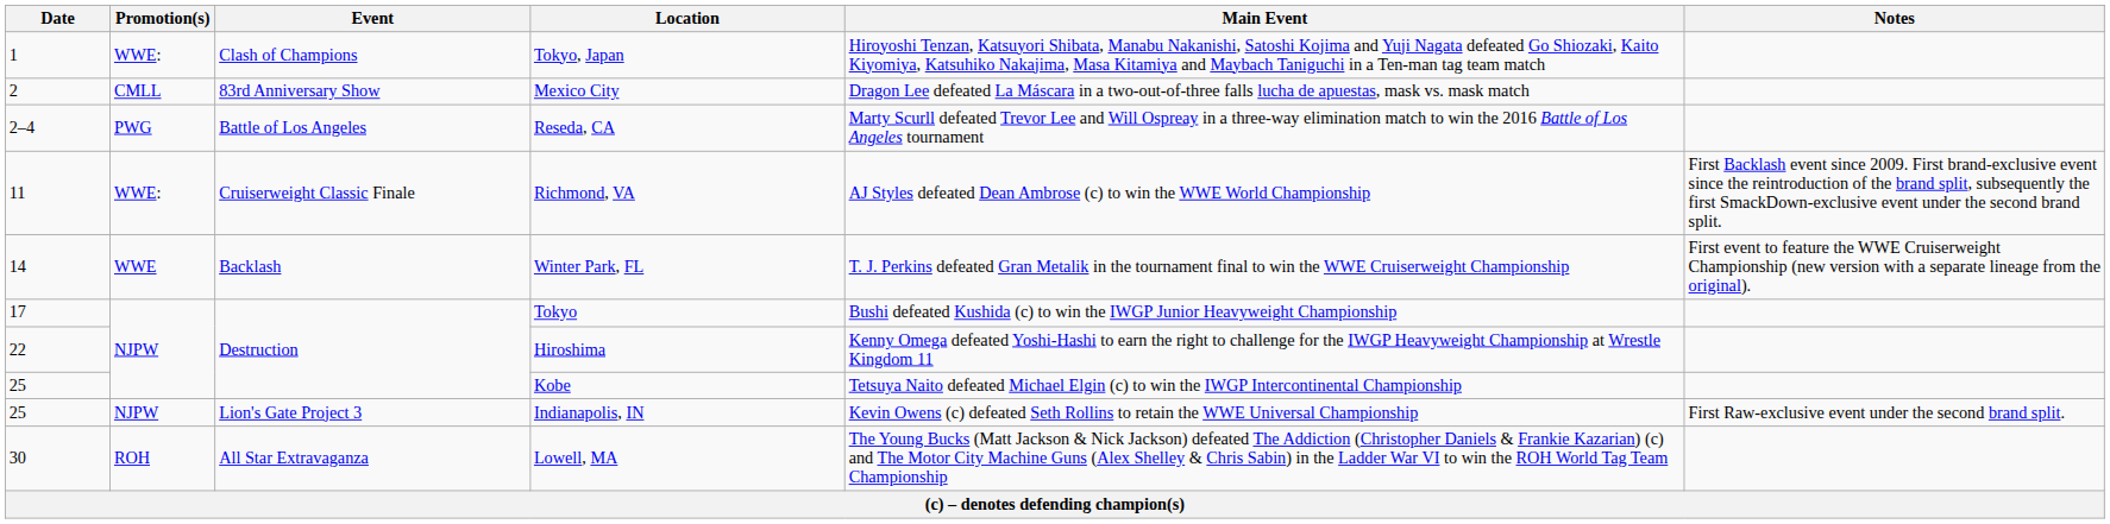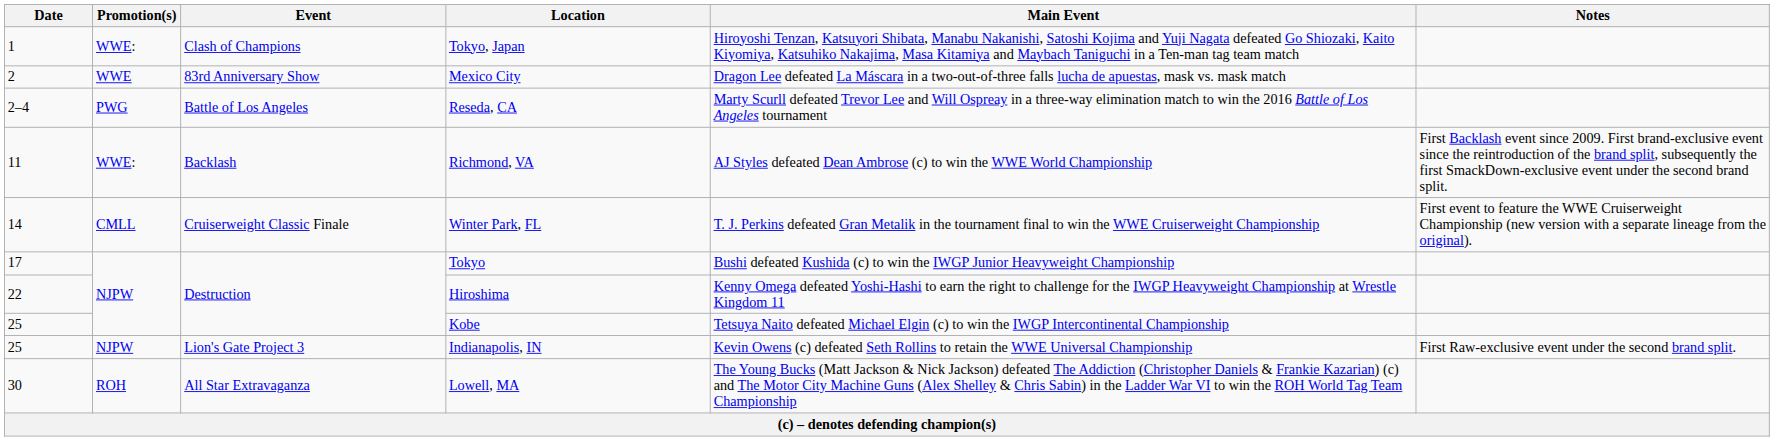Mexico City | Promotion(s): CMLL -> WWE
Richmond, VA | Event: Cruiserweight Classic Finale -> Backlash
Winter Park, FL | Promotion(s): WWE -> CMLL
Winter Park, FL | Event: Backlash -> Cruiserweight Classic Finale
